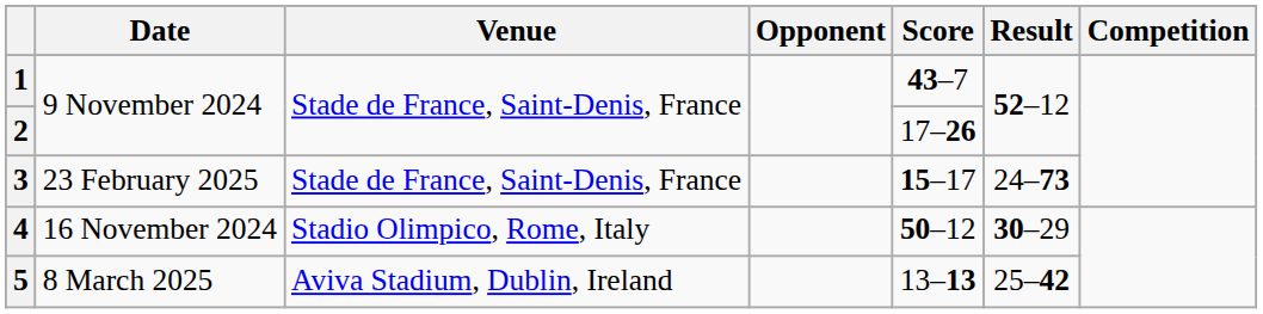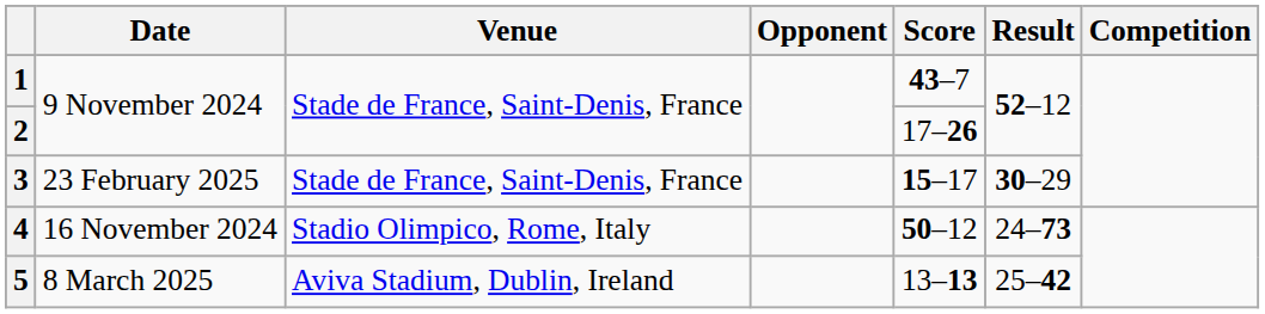3 | Result: 24–73 -> 30–29
4 | Result: 30–29 -> 24–73
